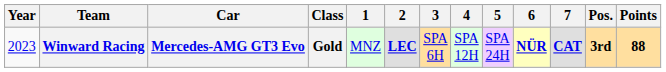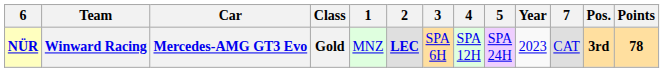columns swapped: Year <-> 6
Winward Racing | 7: bold -> normal
Winward Racing | Points: 88 -> 78
